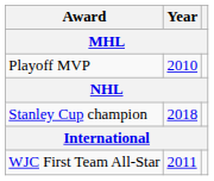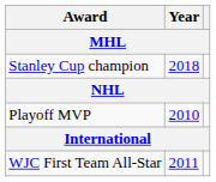rows swapped: Playoff MVP <-> Stanley Cup champion
